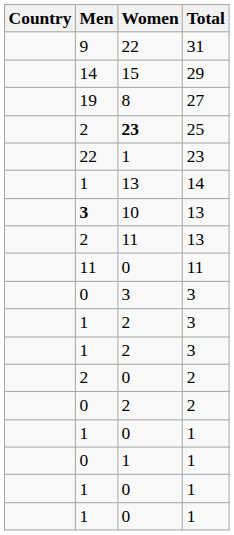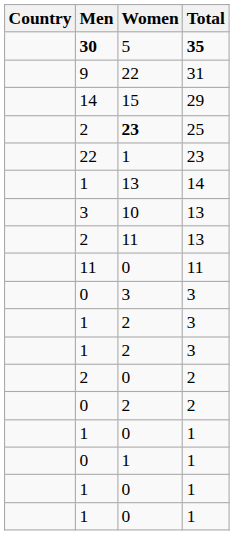+ row: 30 | 5 | 35
- row: 19 | 8 | 27
10 | Men: bold -> normal
